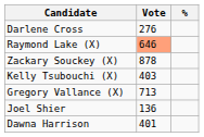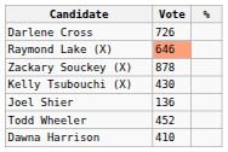Darlene Cross | Vote: 276 -> 726
Kelly Tsubouchi (X) | Vote: 403 -> 430
- row: Gregory Vallance (X) | 713
+ row: Todd Wheeler | 452
Dawna Harrison | Vote: 401 -> 410
